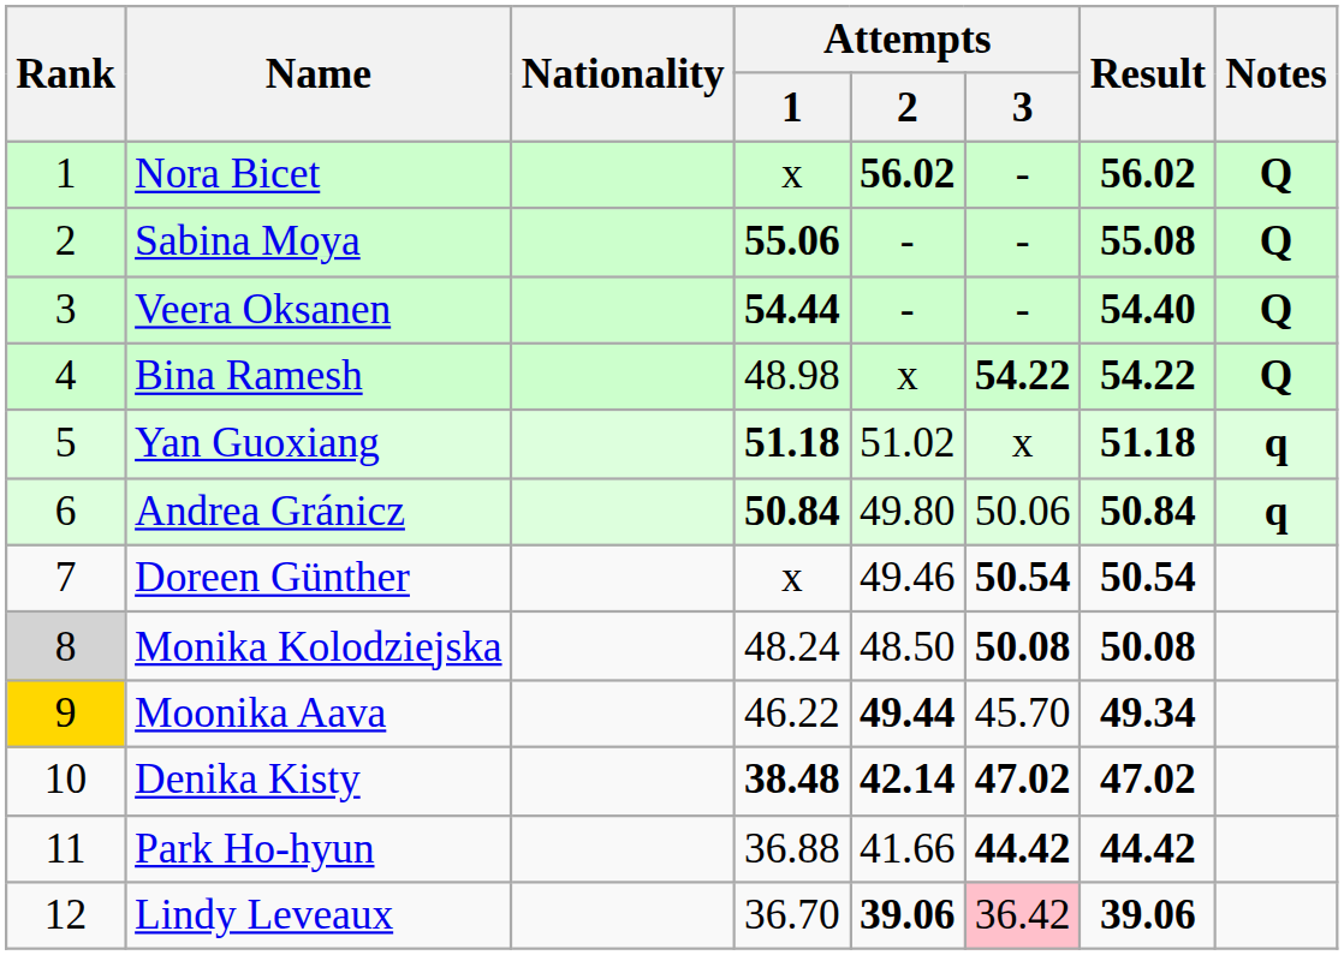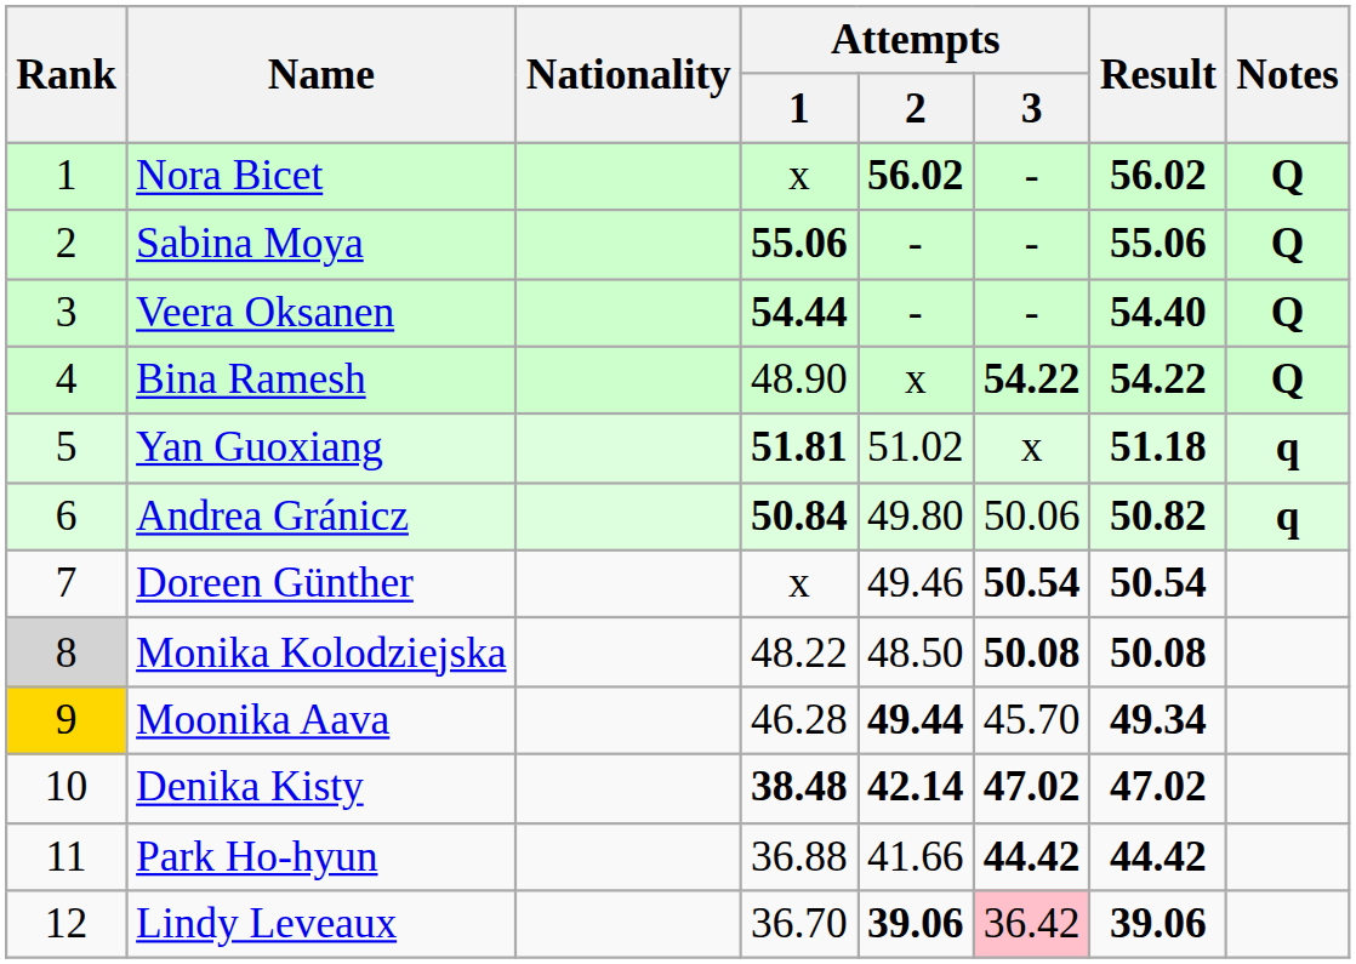Sabina Moya | Result: 55.08 -> 55.06
Bina Ramesh | Attempts / 1: 48.98 -> 48.90
Yan Guoxiang | Attempts / 1: 51.18 -> 51.81
Andrea Gránicz | Result: 50.84 -> 50.82
Monika Kolodziejska | Attempts / 1: 48.24 -> 48.22
Moonika Aava | Attempts / 1: 46.22 -> 46.28
